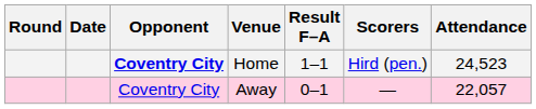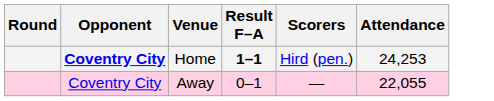- column: Date
Home | Result F–A: normal -> bold
Home | Attendance: 24,523 -> 24,253
Away | Attendance: 22,057 -> 22,055
